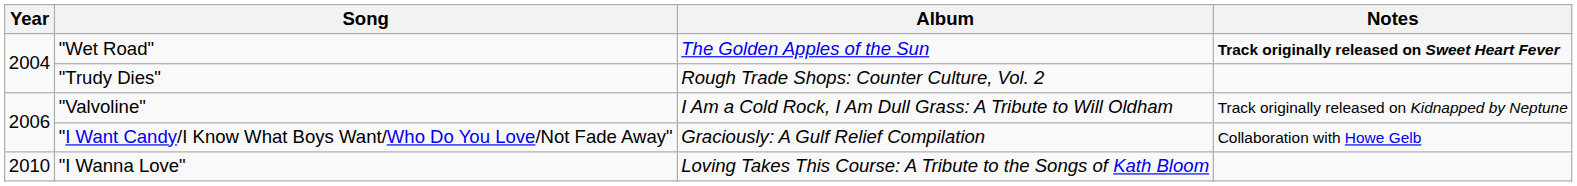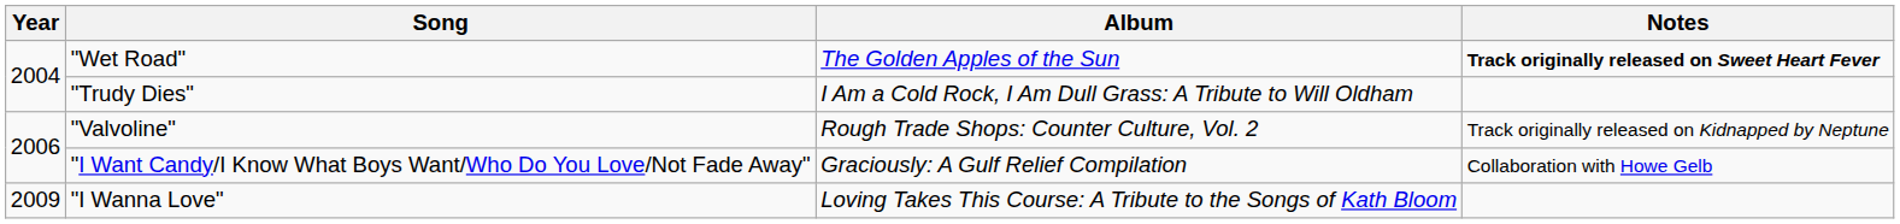"Trudy Dies" | Album: Rough Trade Shops: Counter Culture, Vol. 2 -> I Am a Cold Rock, I Am Dull Grass: A Tribute to Will Oldham
"Valvoline" | Album: I Am a Cold Rock, I Am Dull Grass: A Tribute to Will Oldham -> Rough Trade Shops: Counter Culture, Vol. 2
"I Wanna Love" | Year: 2010 -> 2009
